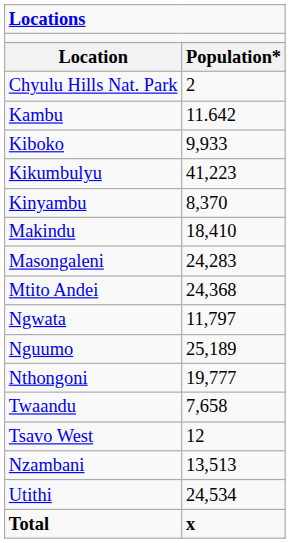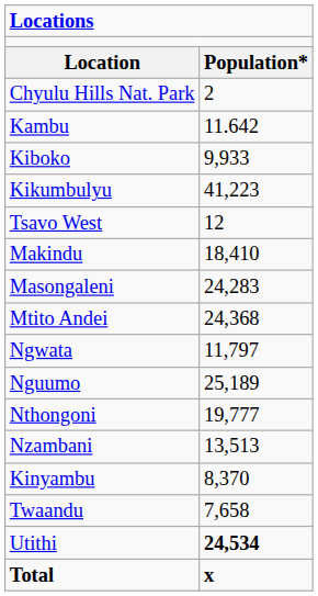rows swapped: Kinyambu <-> Tsavo West
rows swapped: Nzambani <-> Twaandu
Utithi | column 2: normal -> bold
